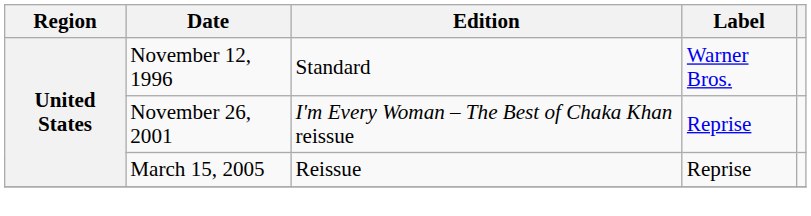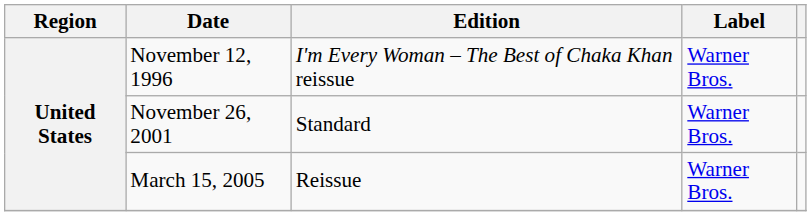November 12, 1996 | Edition: Standard -> I'm Every Woman – The Best of Chaka Khan reissue
November 26, 2001 | Edition: I'm Every Woman – The Best of Chaka Khan reissue -> Standard
November 26, 2001 | Label: Reprise -> Warner Bros.
March 15, 2005 | Label: Reprise -> Warner Bros.
